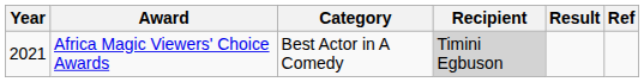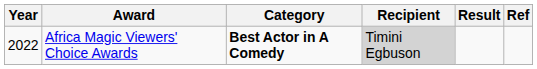Africa Magic Viewers' Choice Awards | Year: 2021 -> 2022
Africa Magic Viewers' Choice Awards | Category: normal -> bold
